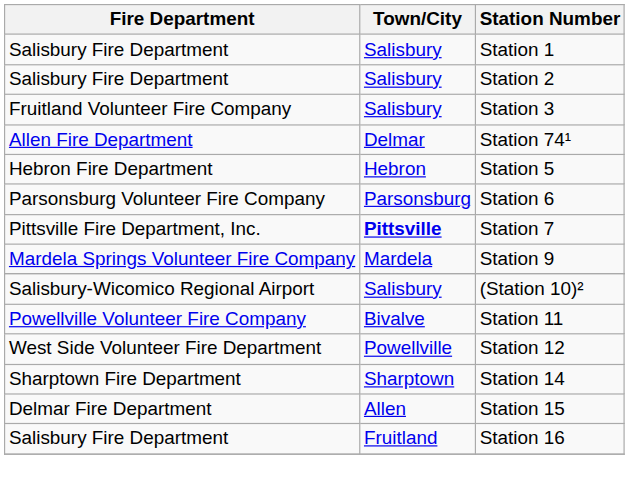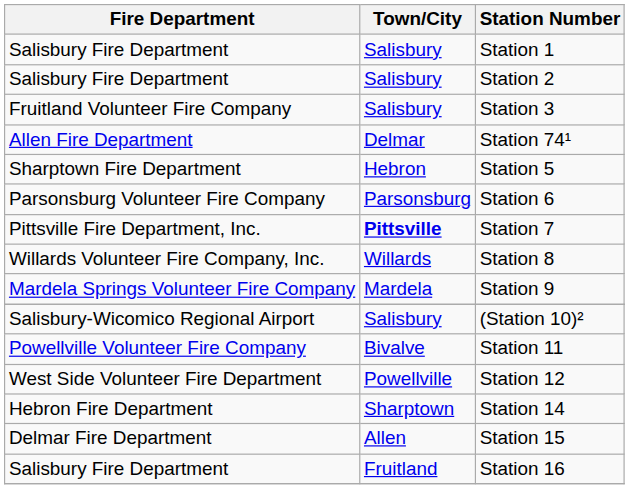Station 5 | Fire Department: Hebron Fire Department -> Sharptown Fire Department
+ row: Willards Volunteer Fire Company, Inc. | Willards | Station 8
Station 14 | Fire Department: Sharptown Fire Department -> Hebron Fire Department
